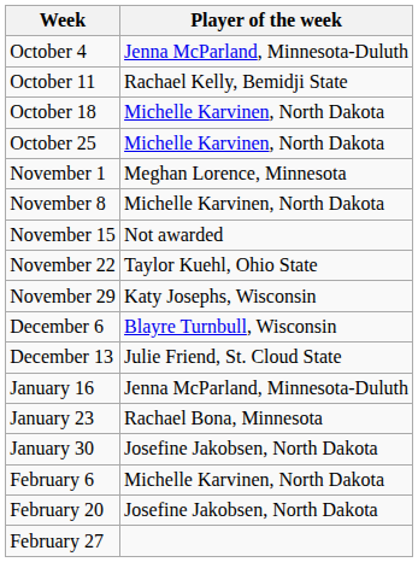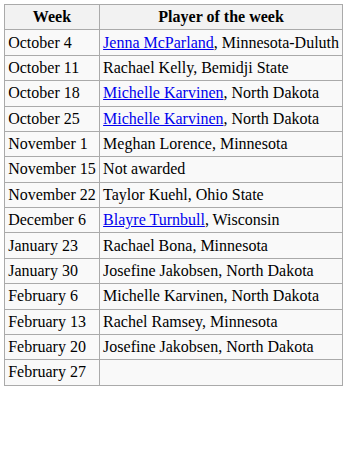- row: November 8 | Michelle Karvinen, North Dakota
- row: November 29 | Katy Josephs, Wisconsin
- row: December 13 | Julie Friend, St. Cloud State
- row: January 16 | Jenna McParland, Minnesota-Duluth
+ row: February 13 | Rachel Ramsey, Minnesota
